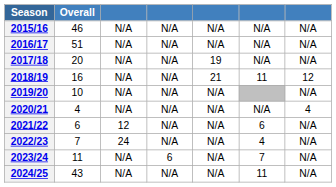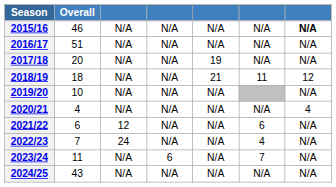2015/16 | column 7: normal -> bold
2018/19 | Overall: 16 -> 18
2024/25 | column 6: 11 -> N/A
